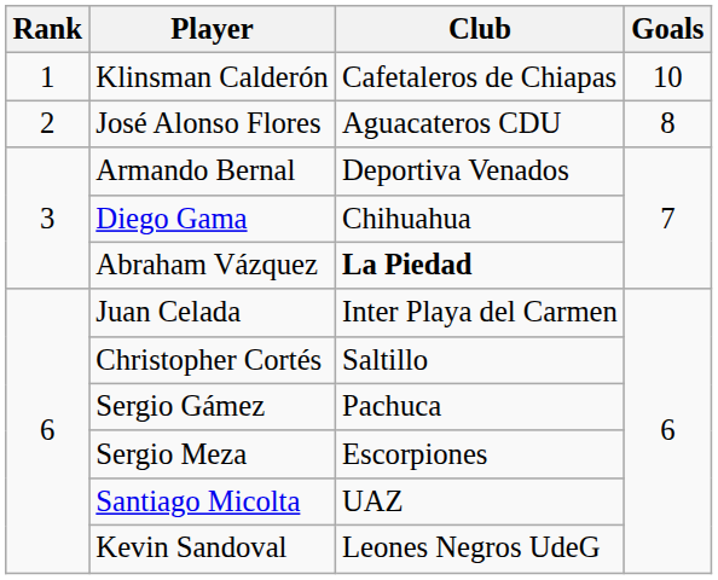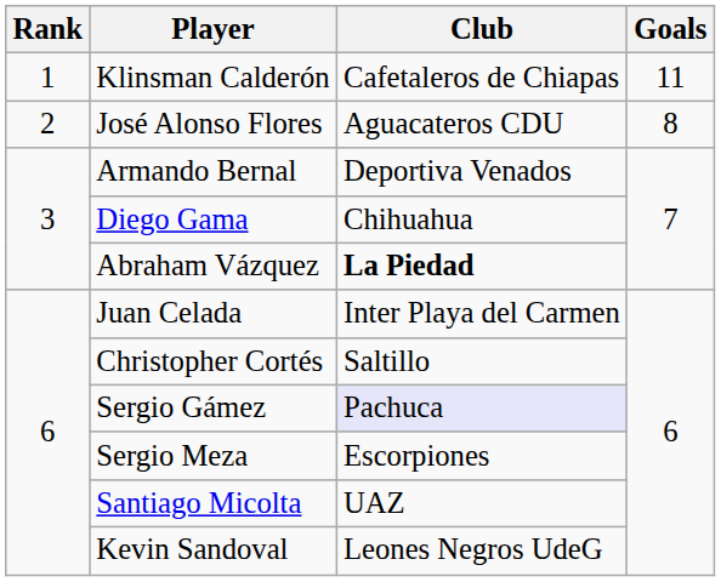Klinsman Calderón | Goals: 10 -> 11
Sergio Gámez | Club: no background -> lavender background
